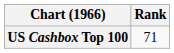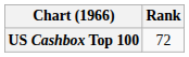US Cashbox Top 100 | Rank: 71 -> 72
